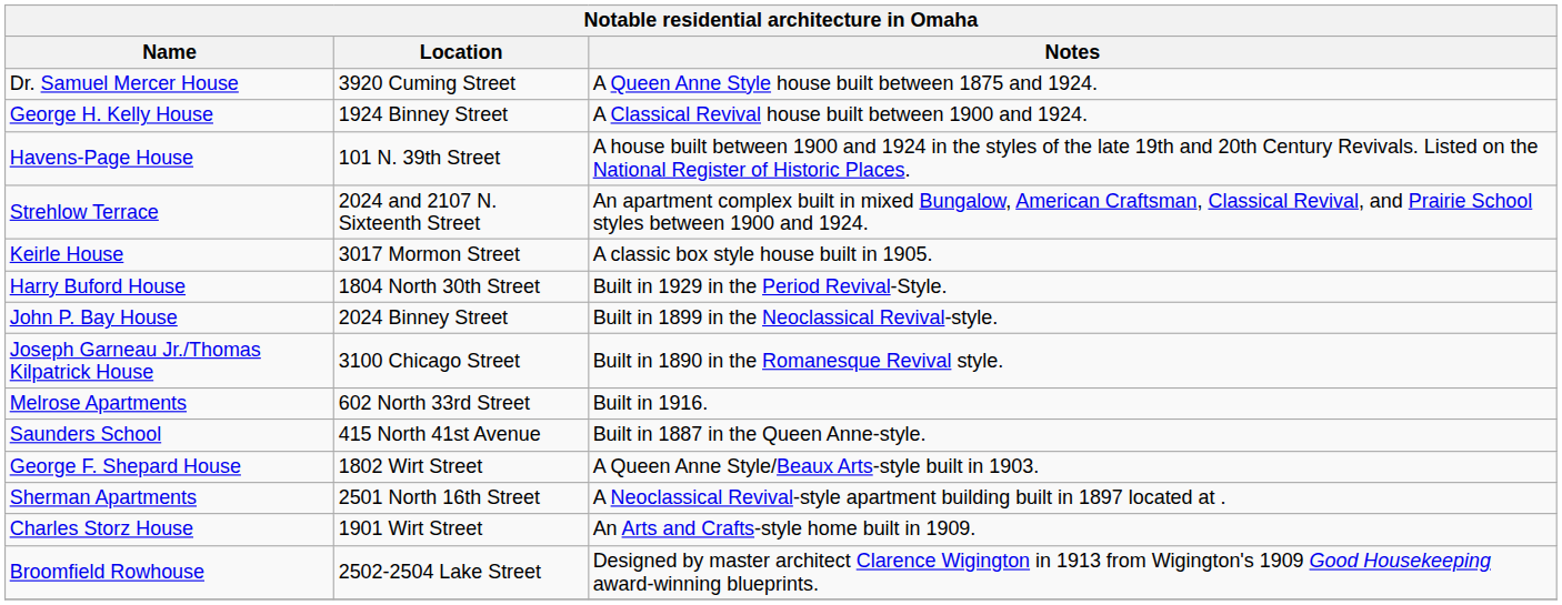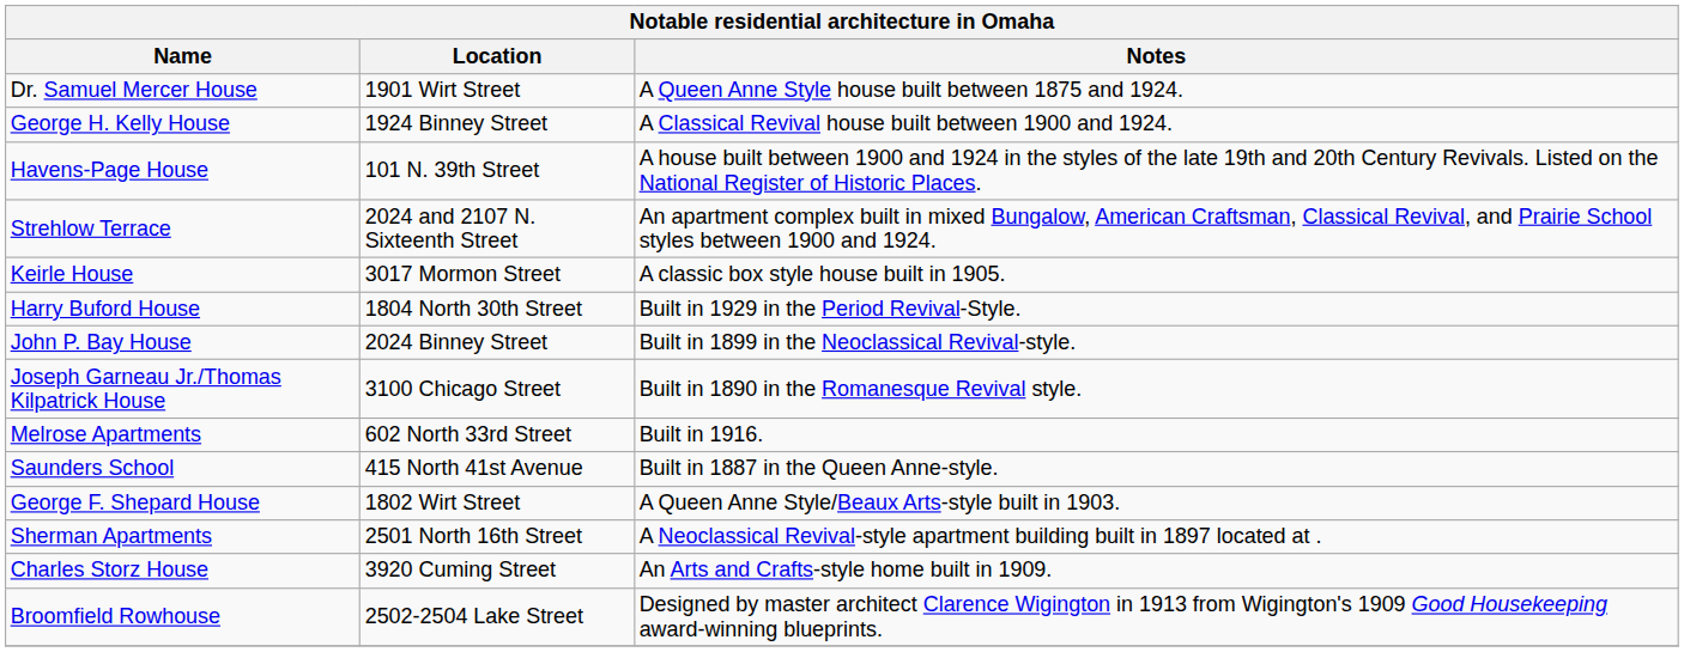Dr. Samuel Mercer House | Location: 3920 Cuming Street -> 1901 Wirt Street
Charles Storz House | Location: 1901 Wirt Street -> 3920 Cuming Street
